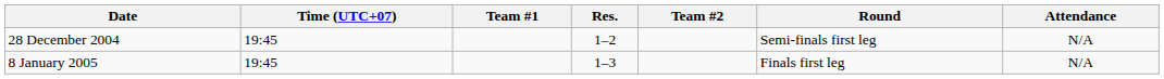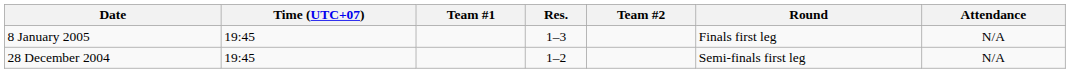rows swapped: 28 December 2004 <-> 8 January 2005
